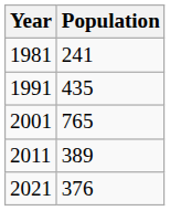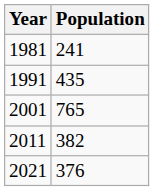2011 | Population: 389 -> 382
